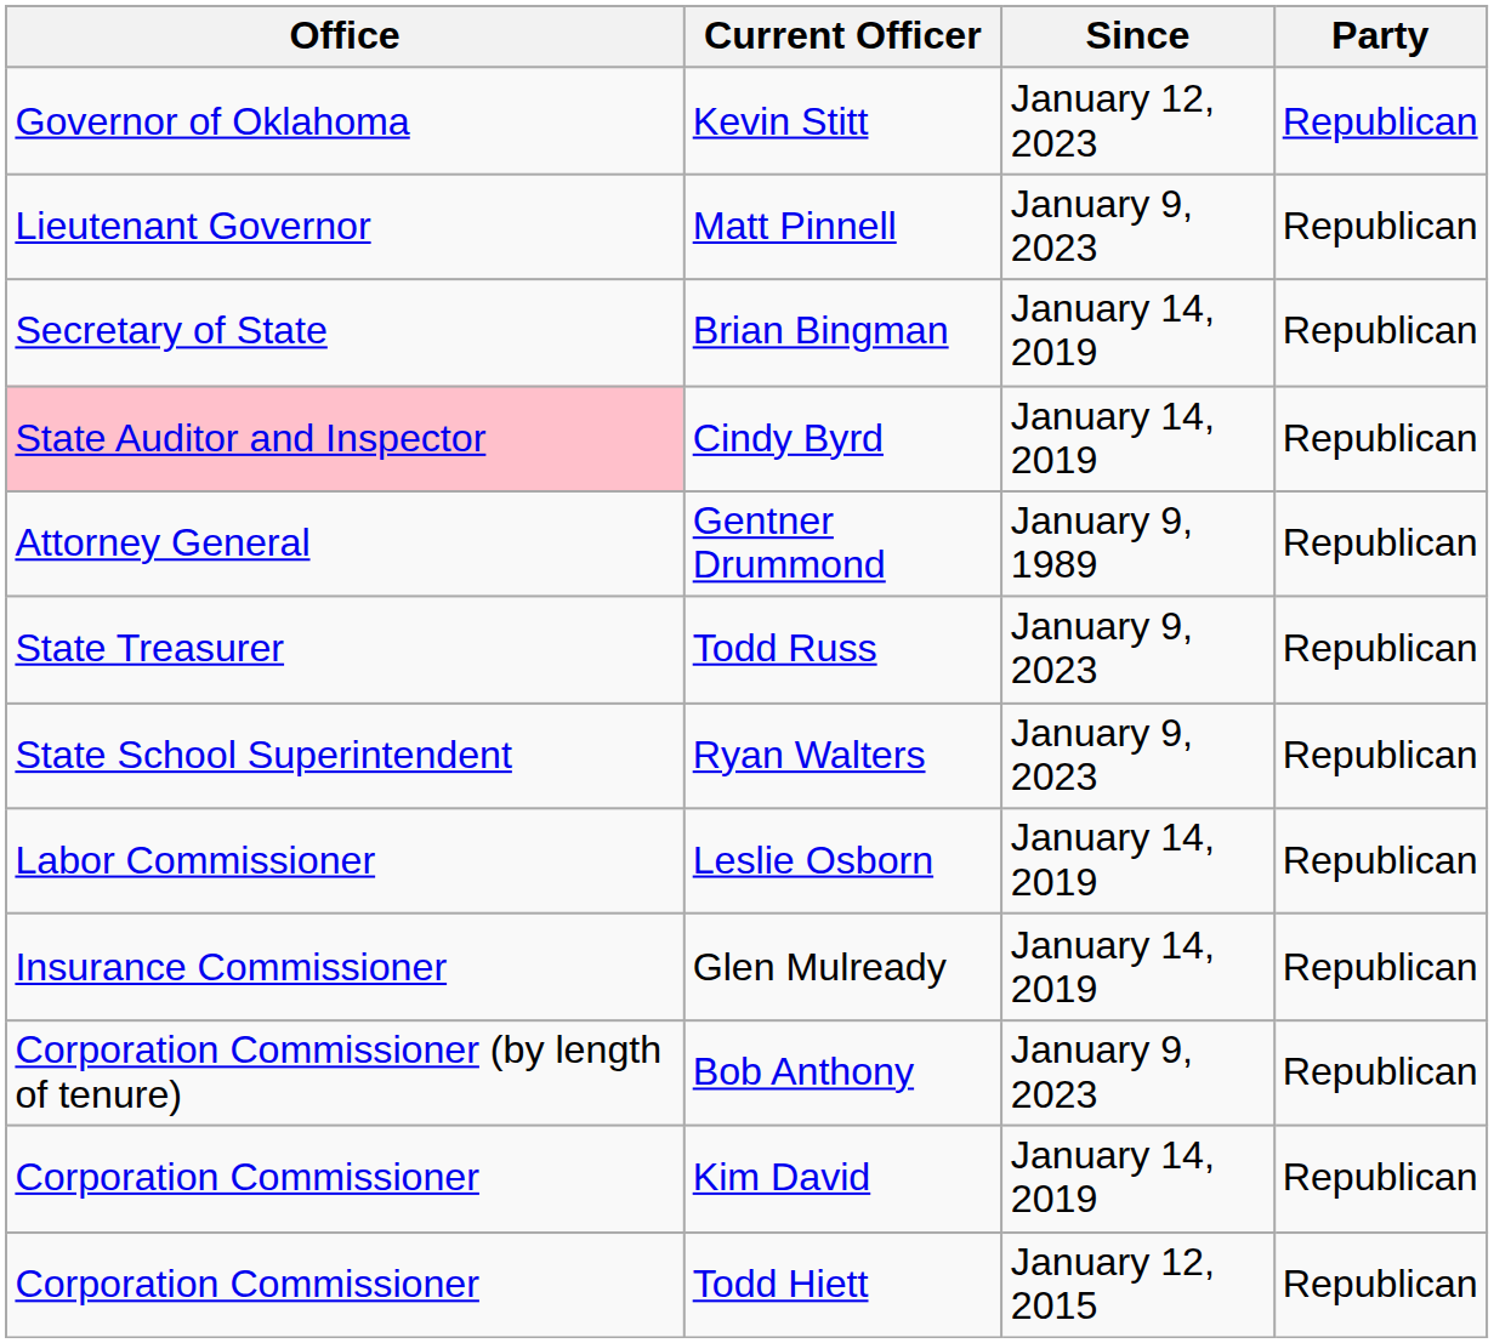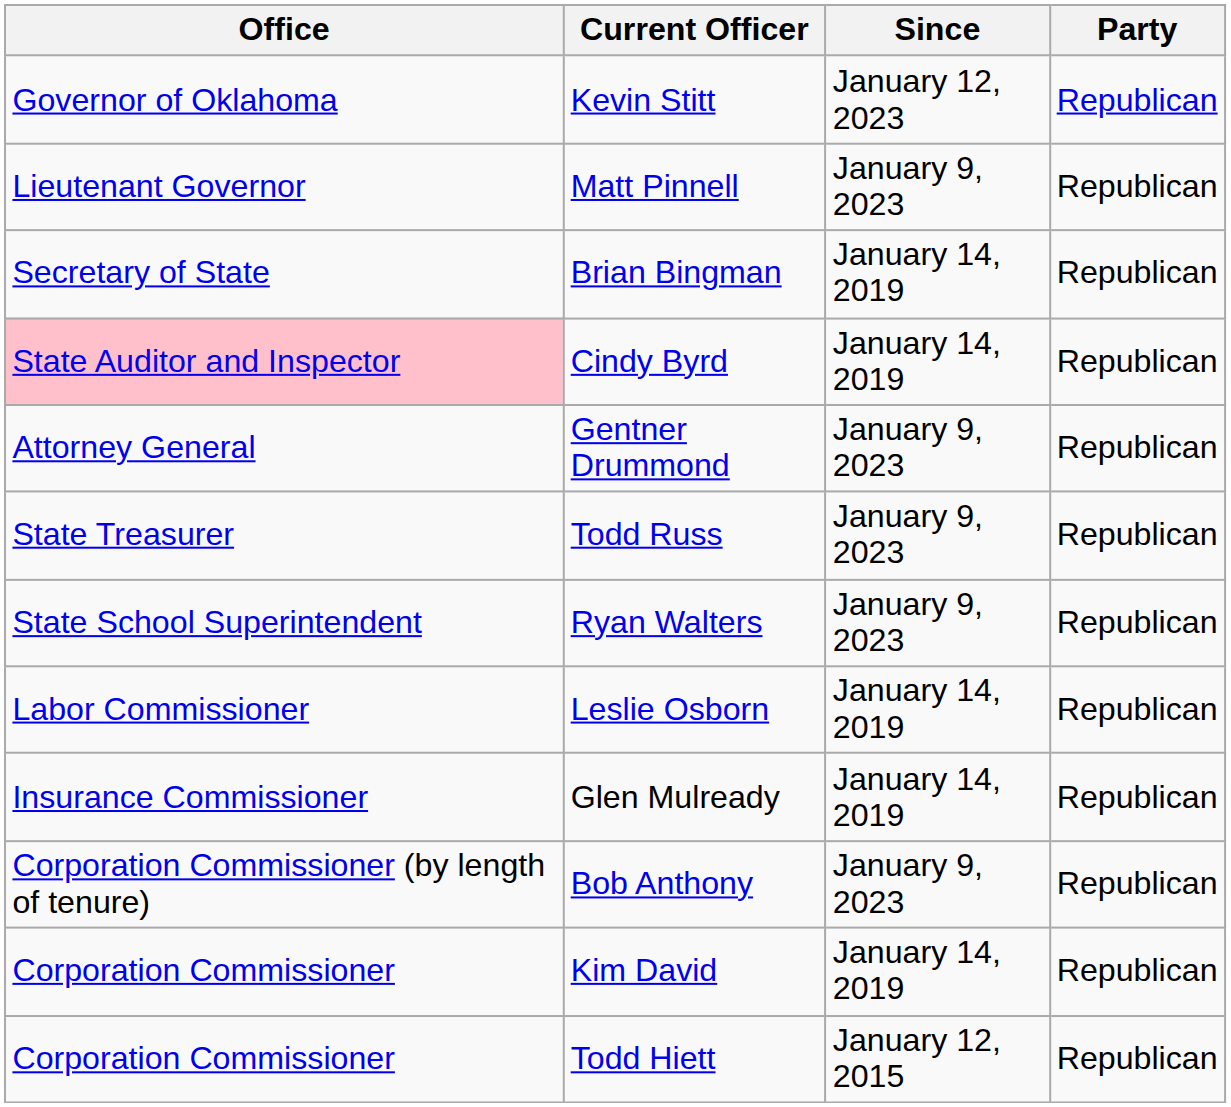Gentner Drummond | Since: January 9, 1989 -> January 9, 2023
